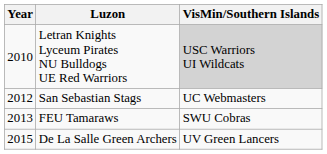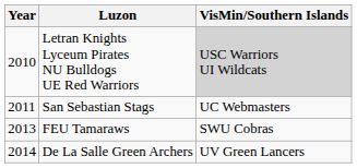San Sebastian Stags | Year: 2012 -> 2011
De La Salle Green Archers | Year: 2015 -> 2014
